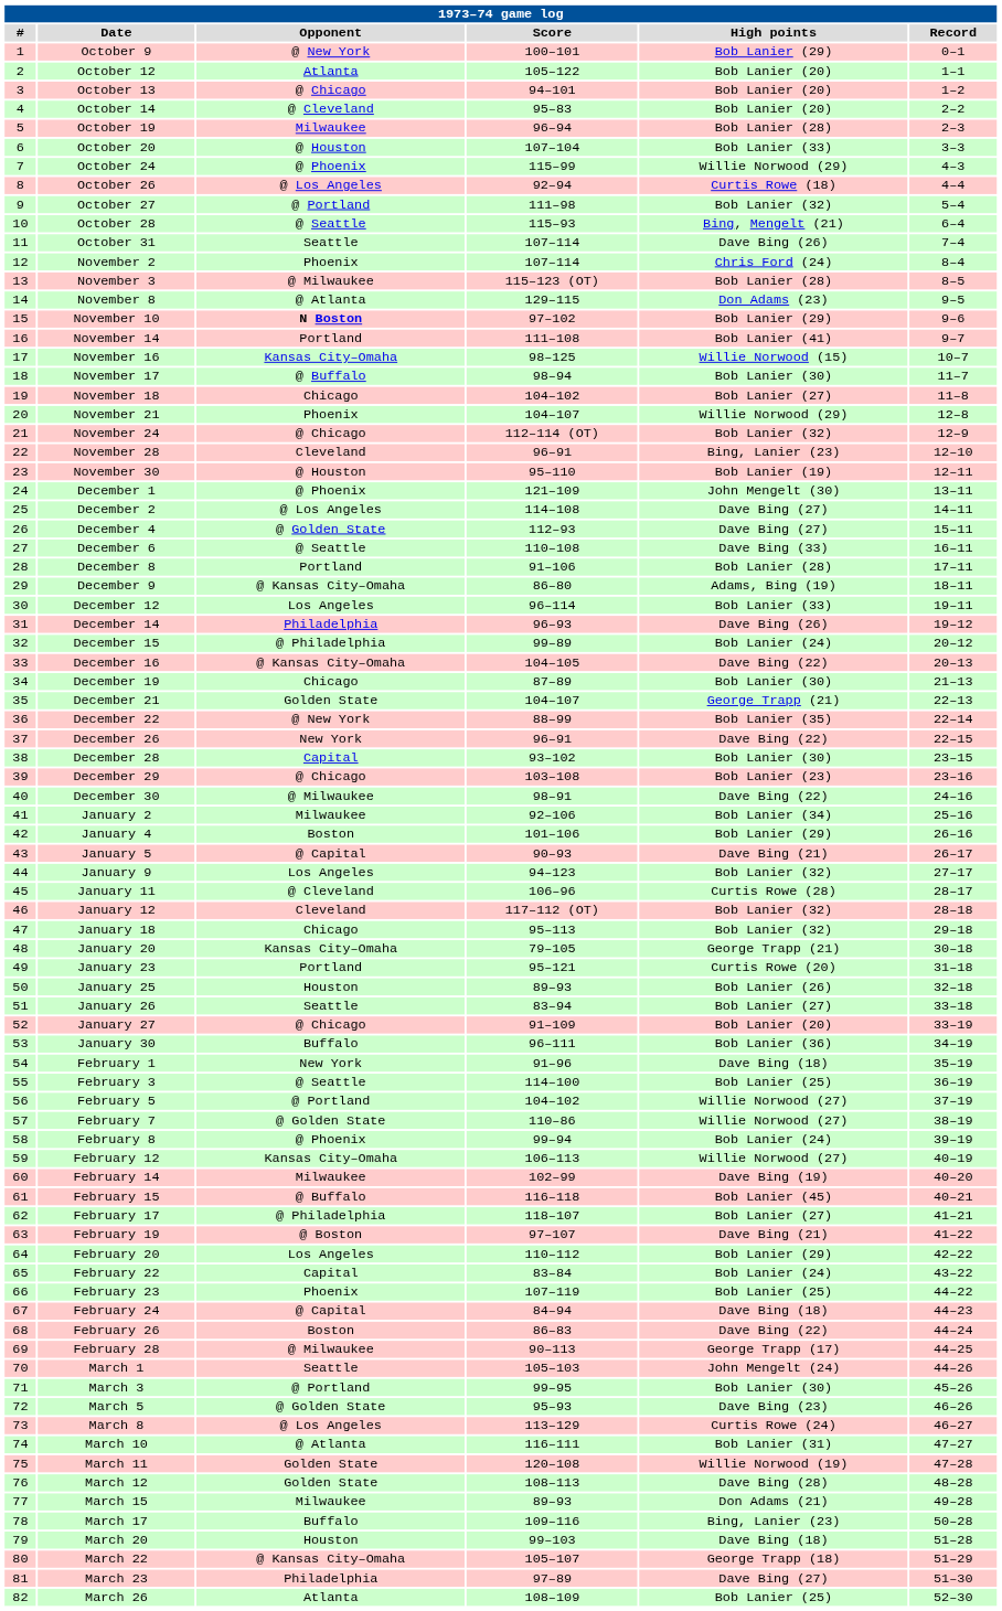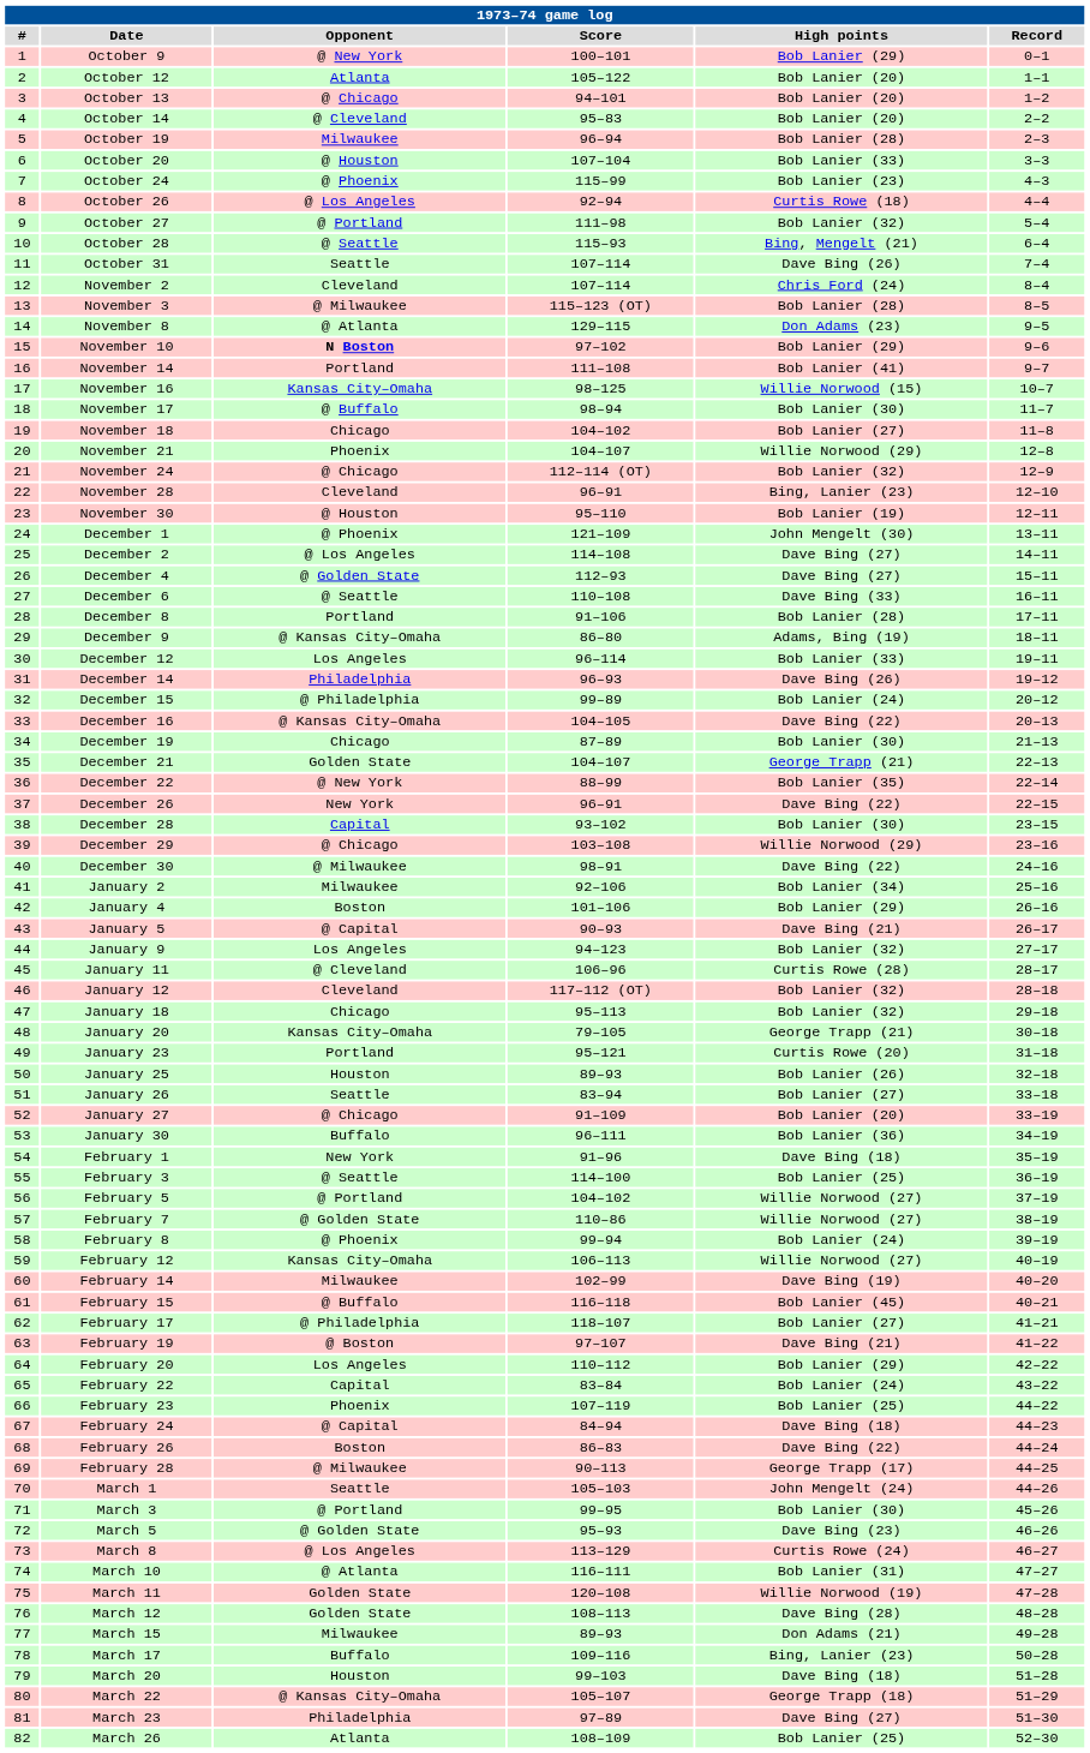October 24 | High points: Willie Norwood (29) -> Bob Lanier (23)
November 2 | Opponent: Phoenix -> Cleveland
December 29 | High points: Bob Lanier (23) -> Willie Norwood (29)
